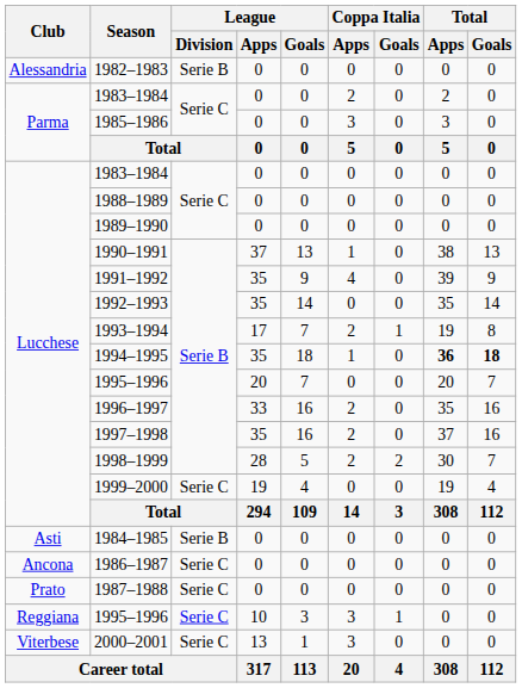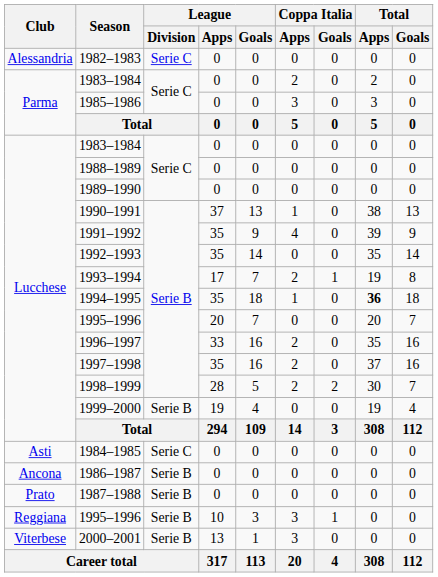1982–1983 | League / Division: Serie B -> Serie C
1994–1995 | Total / Goals: bold -> normal
1999–2000 | League / Division: Serie C -> Serie B
1984–1985 | League / Division: Serie B -> Serie C
1986–1987 | League / Division: Serie C -> Serie B
1987–1988 | League / Division: Serie C -> Serie B
Reggiana / 1995–1996 | League / Division: Serie C -> Serie B
2000–2001 | League / Division: Serie C -> Serie B
